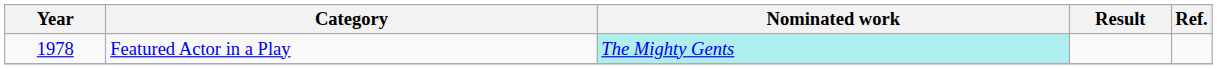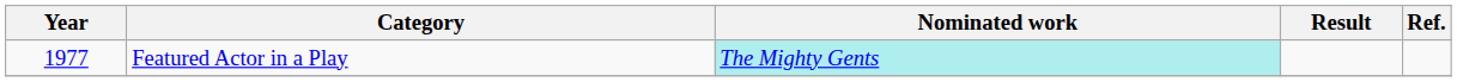Featured Actor in a Play | Year: 1978 -> 1977
